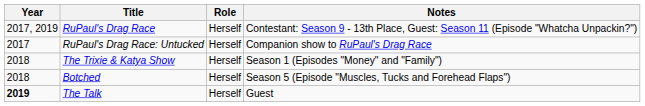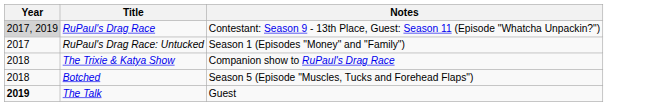- column: Role | Herself | Herself | Herself | Herself | Herself
RuPaul's Drag Race | Year: no background -> lightgrey background
RuPaul's Drag Race: Untucked | Notes: Companion show to RuPaul's Drag Race -> Season 1 (Episodes "Money" and "Family")
The Trixie & Katya Show | Notes: Season 1 (Episodes "Money" and "Family") -> Companion show to RuPaul's Drag Race
